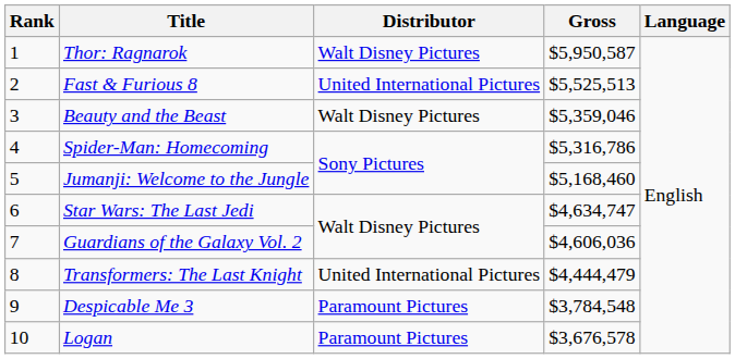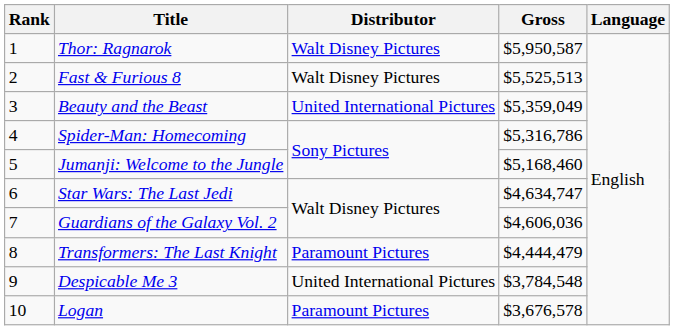Fast & Furious 8 | Distributor: United International Pictures -> Walt Disney Pictures
Beauty and the Beast | Distributor: Walt Disney Pictures -> United International Pictures
Beauty and the Beast | Gross: $5,359,046 -> $5,359,049
Transformers: The Last Knight | Distributor: United International Pictures -> Paramount Pictures
Despicable Me 3 | Distributor: Paramount Pictures -> United International Pictures
